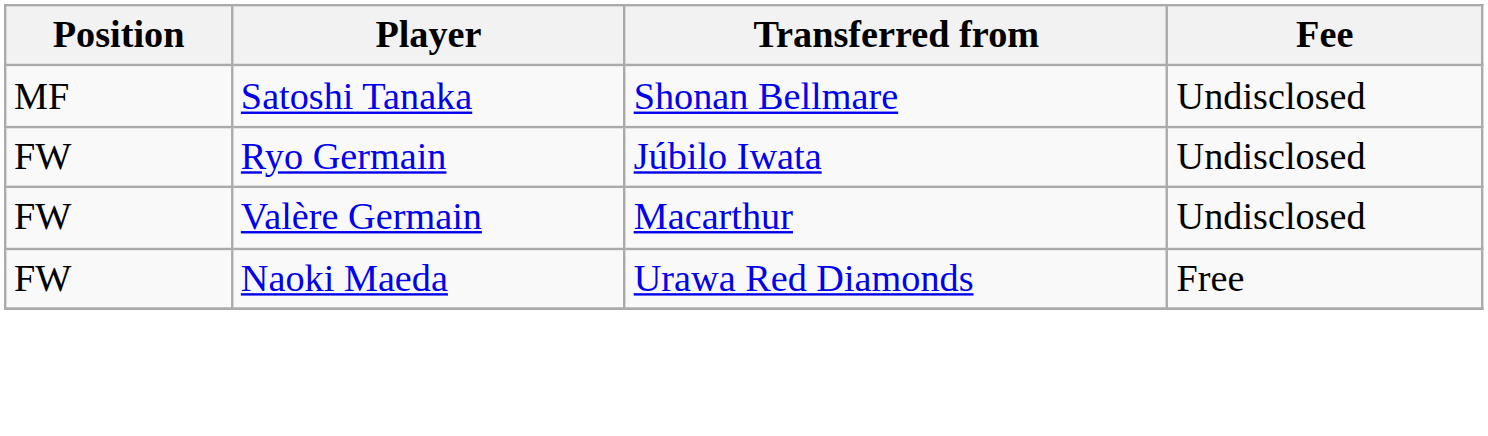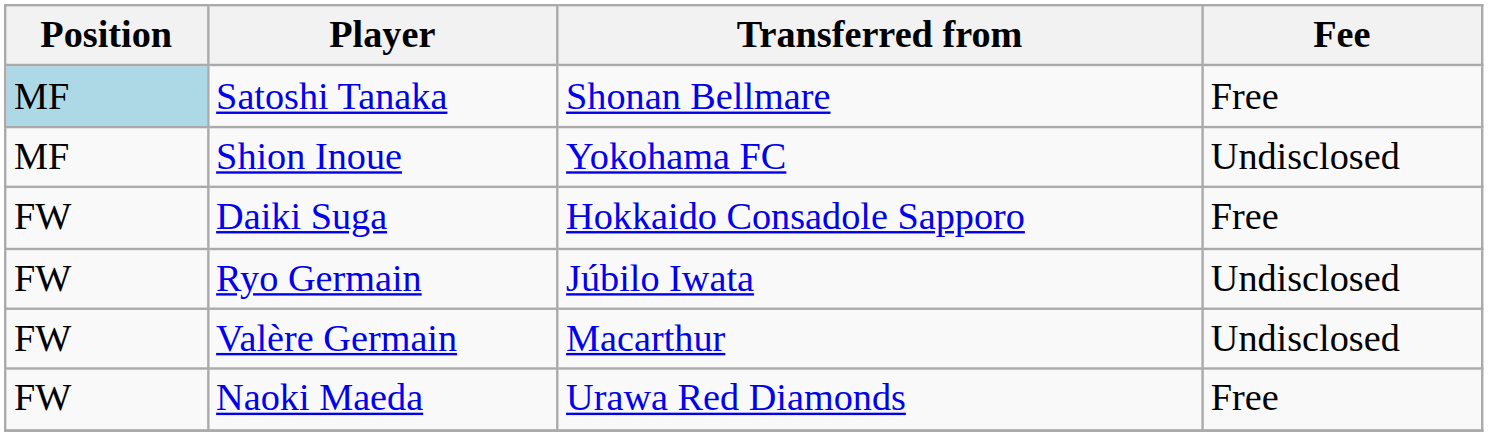Satoshi Tanaka | Position: no background -> lightblue background
Satoshi Tanaka | Fee: Undisclosed -> Free
+ row: MF | Shion Inoue | Yokohama FC | Undisclosed
+ row: FW | Daiki Suga | Hokkaido Consadole Sapporo | Free
